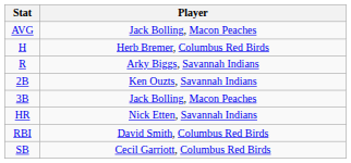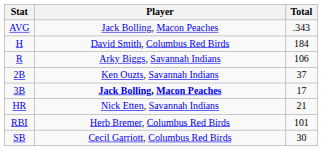+ column: Total | .343 | 184 | 106 | 37 | 17 | 21 | 101 | 30
H | Player: Herb Bremer, Columbus Red Birds -> David Smith, Columbus Red Birds
3B | Player: normal -> bold
RBI | Player: David Smith, Columbus Red Birds -> Herb Bremer, Columbus Red Birds
